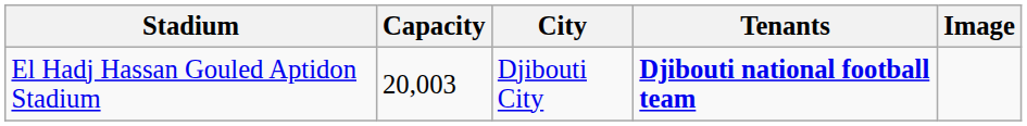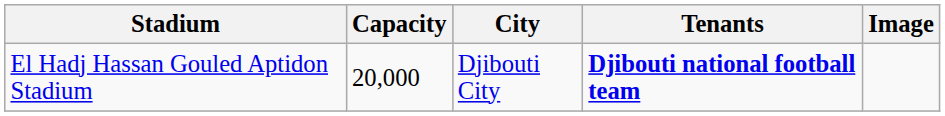El Hadj Hassan Gouled Aptidon Stadium | Capacity: 20,003 -> 20,000
